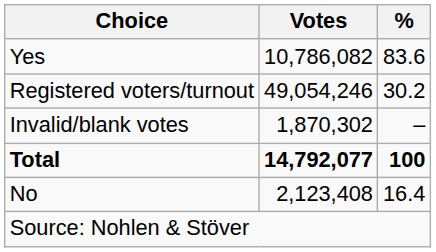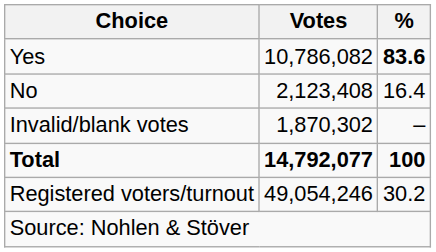Yes | %: normal -> bold
rows swapped: No <-> Registered voters/turnout
